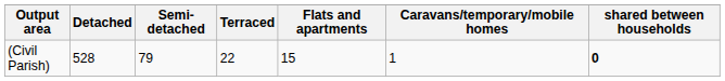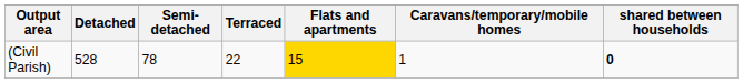(Civil Parish) | Semi-detached: 79 -> 78
(Civil Parish) | Flats and apartments: no background -> gold background
